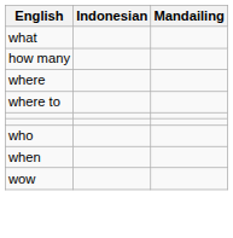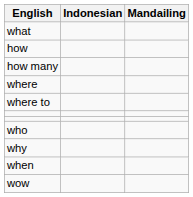+ row: how
+ row: why
